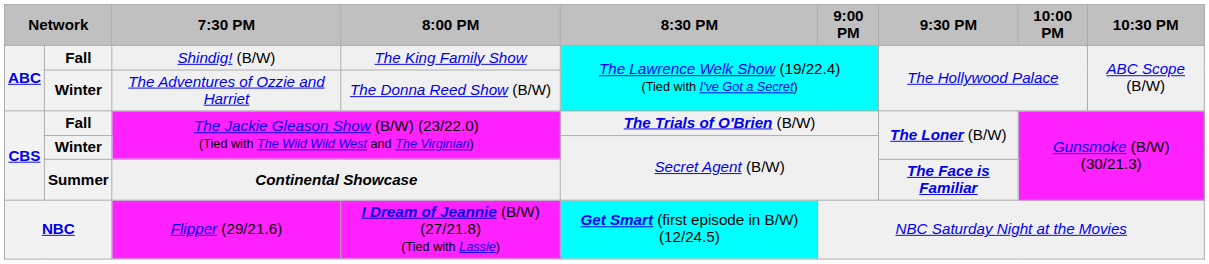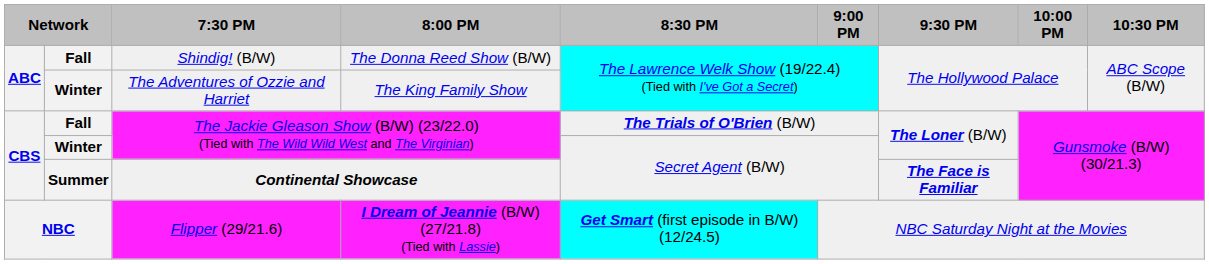Shindig! (B/W) | 8:00 PM: The King Family Show -> The Donna Reed Show (B/W)
The Adventures of Ozzie and Harriet | 8:00 PM: The Donna Reed Show (B/W) -> The King Family Show
